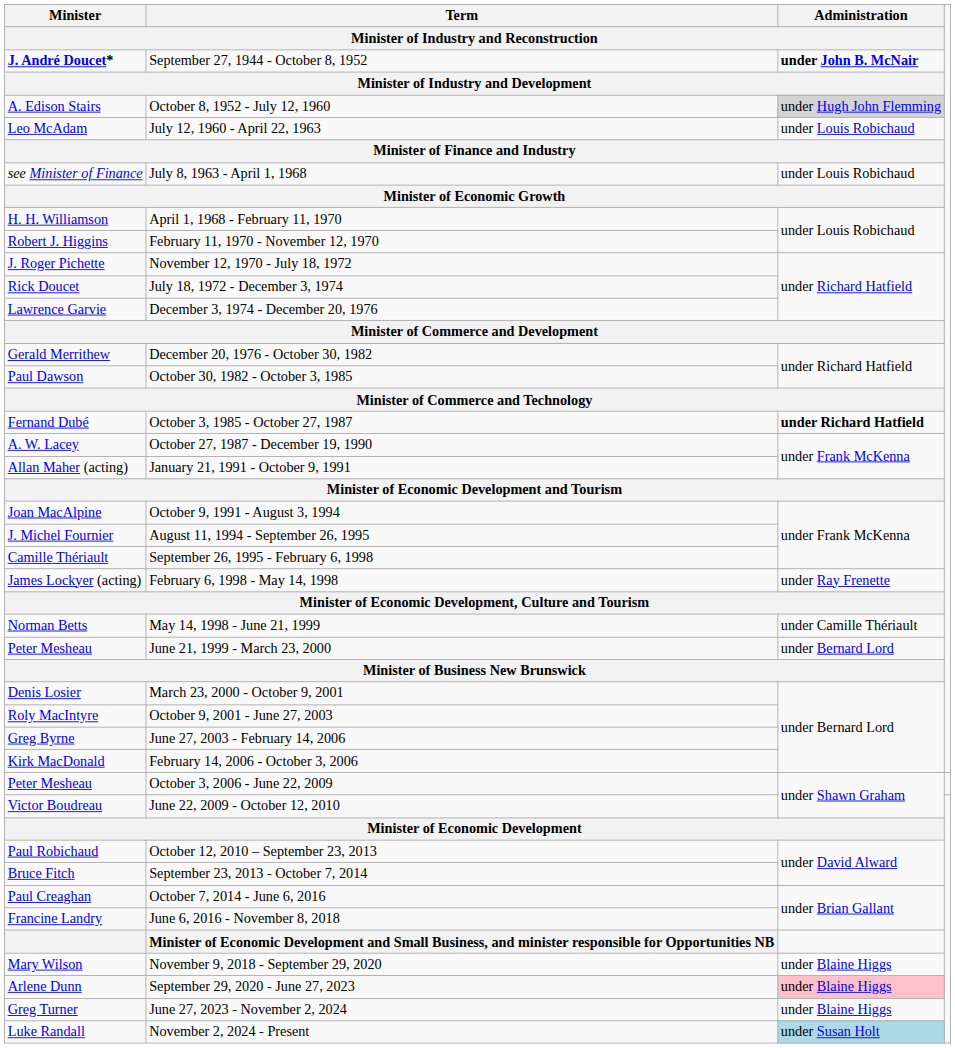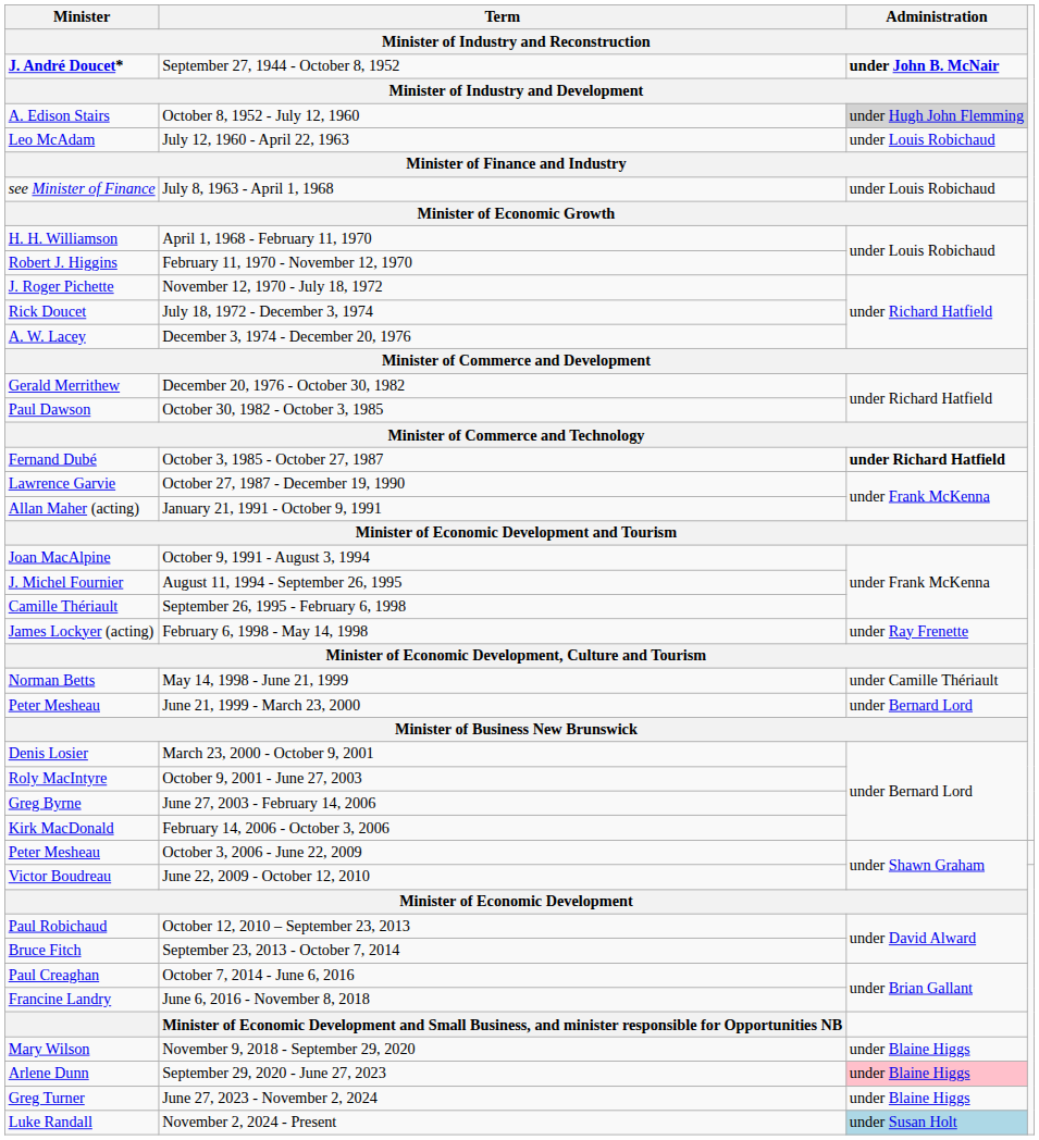December 3, 1974 - December 20, 1976 | Minister / Minister of Industry and Reconstruction: Lawrence Garvie -> A. W. Lacey
October 27, 1987 - December 19, 1990 | Minister / Minister of Industry and Reconstruction: A. W. Lacey -> Lawrence Garvie
